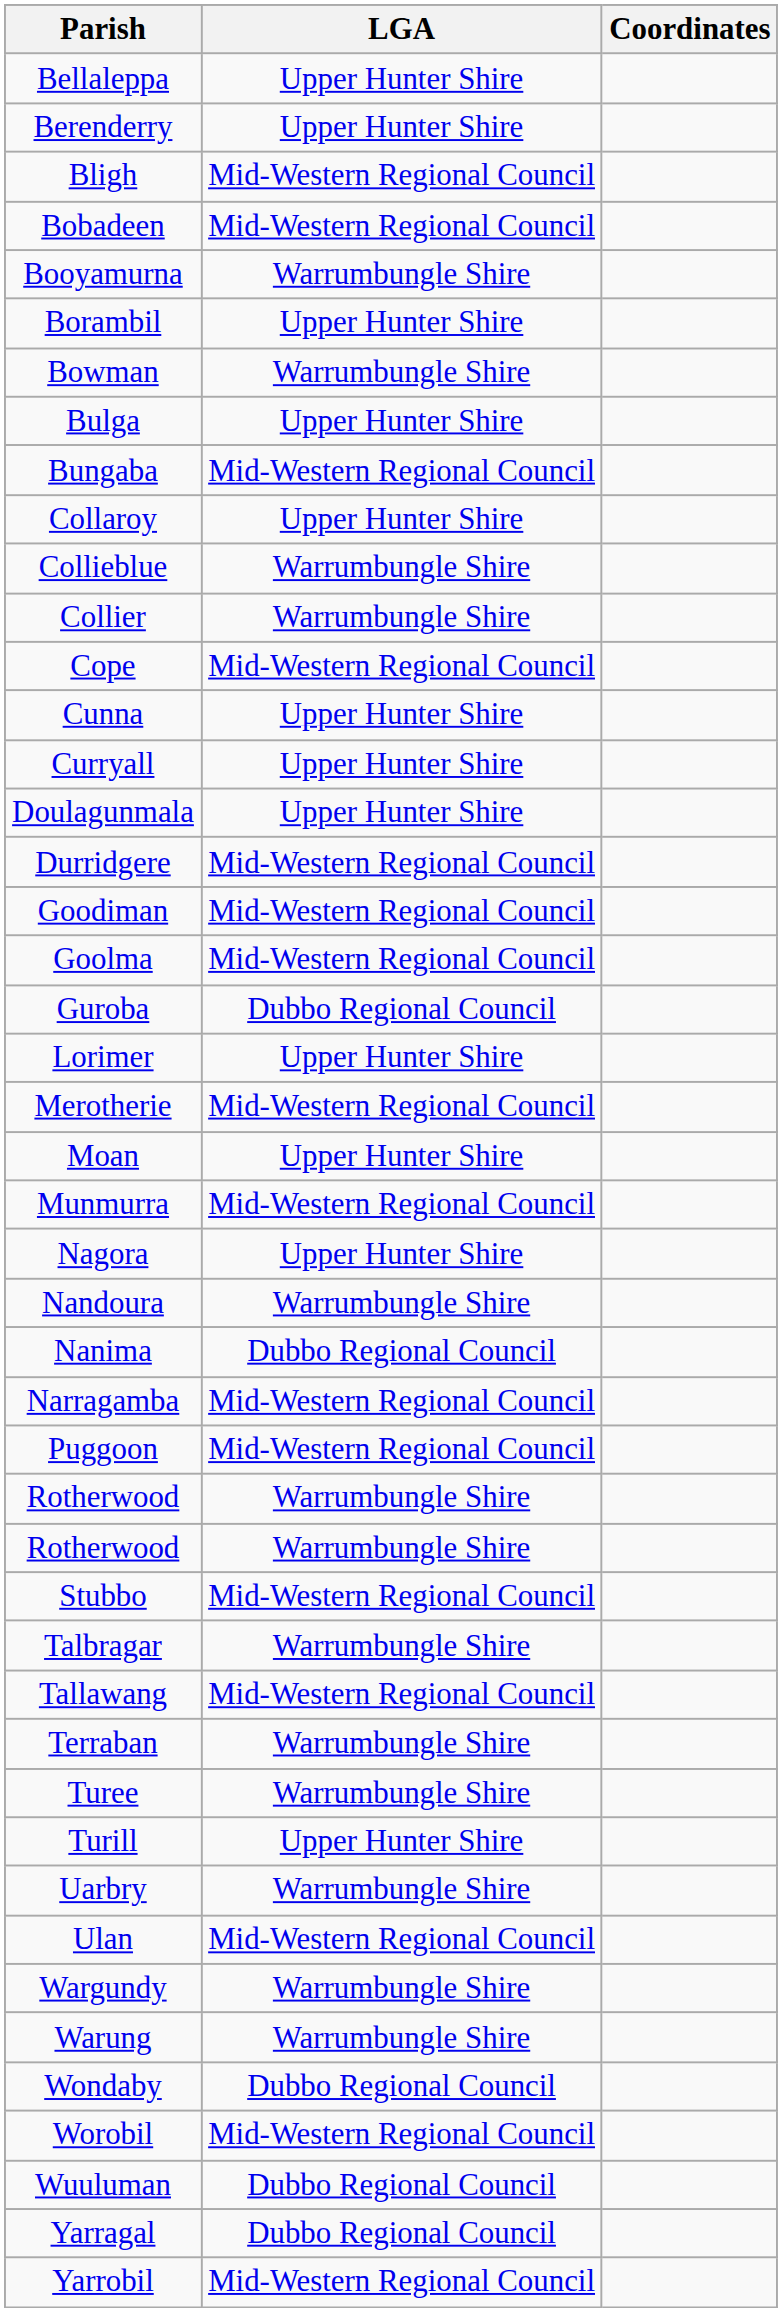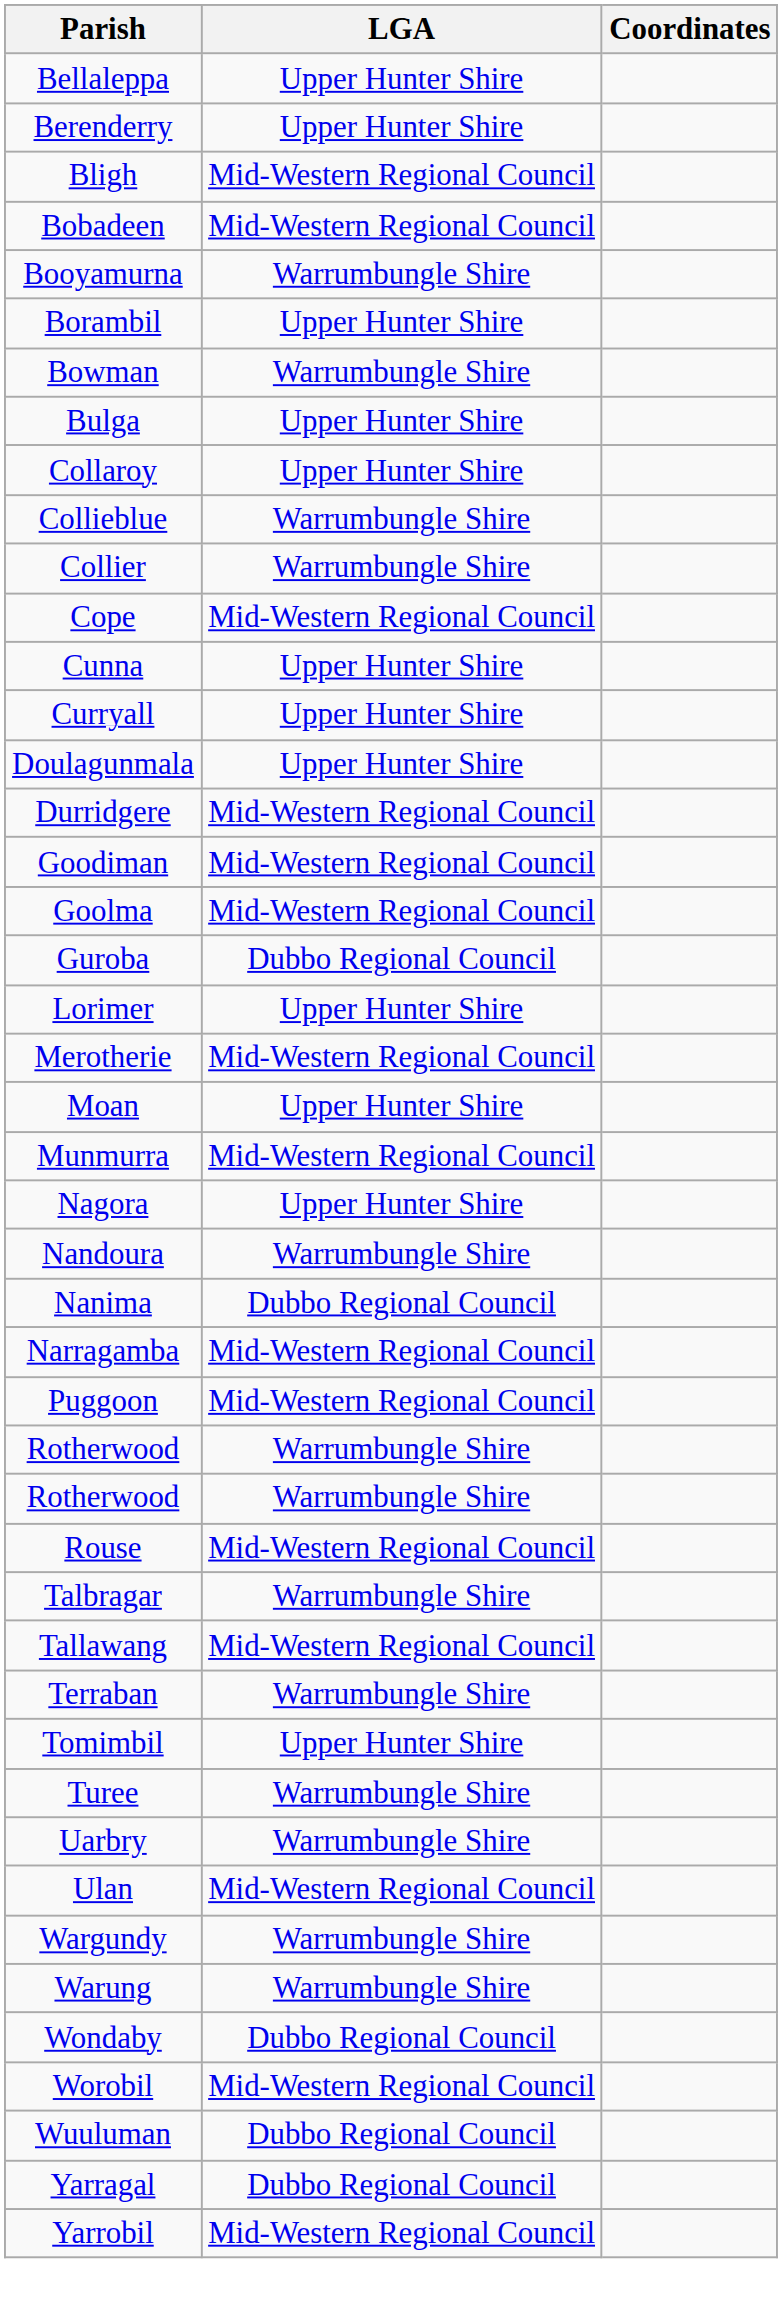- row: Bungaba | Mid-Western Regional Council
+ row: Rouse | Mid-Western Regional Council
- row: Stubbo | Mid-Western Regional Council
+ row: Tomimbil | Upper Hunter Shire
- row: Turill | Upper Hunter Shire
